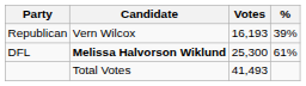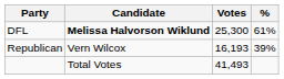rows swapped: DFL <-> Republican
